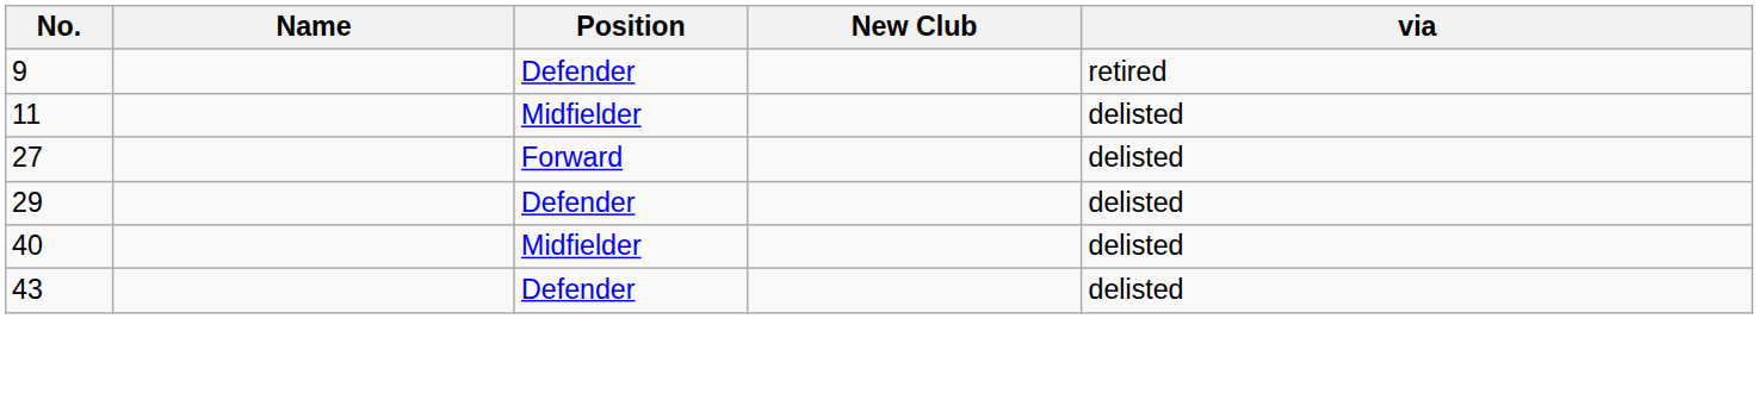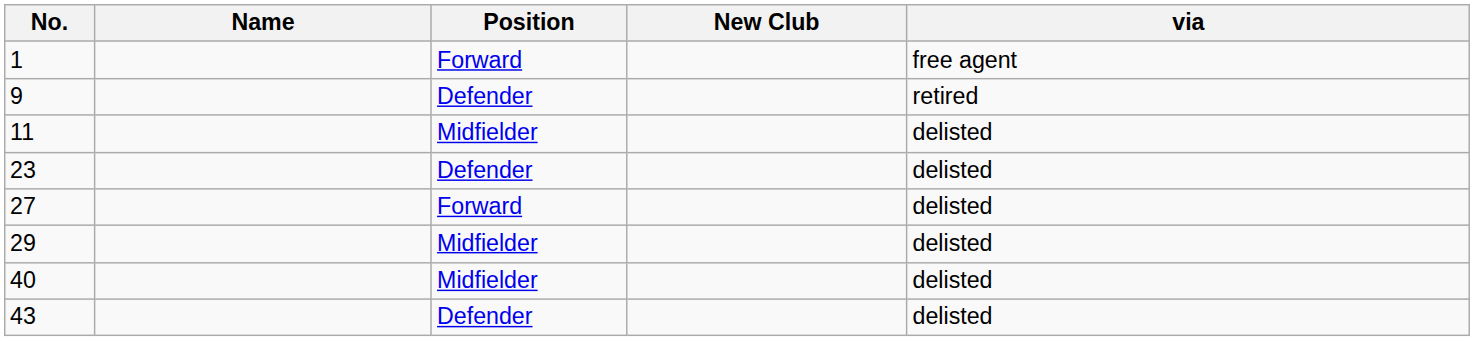+ row: 1 | Forward | free agent
+ row: 23 | Defender | delisted
29 | Position: Defender -> Midfielder
